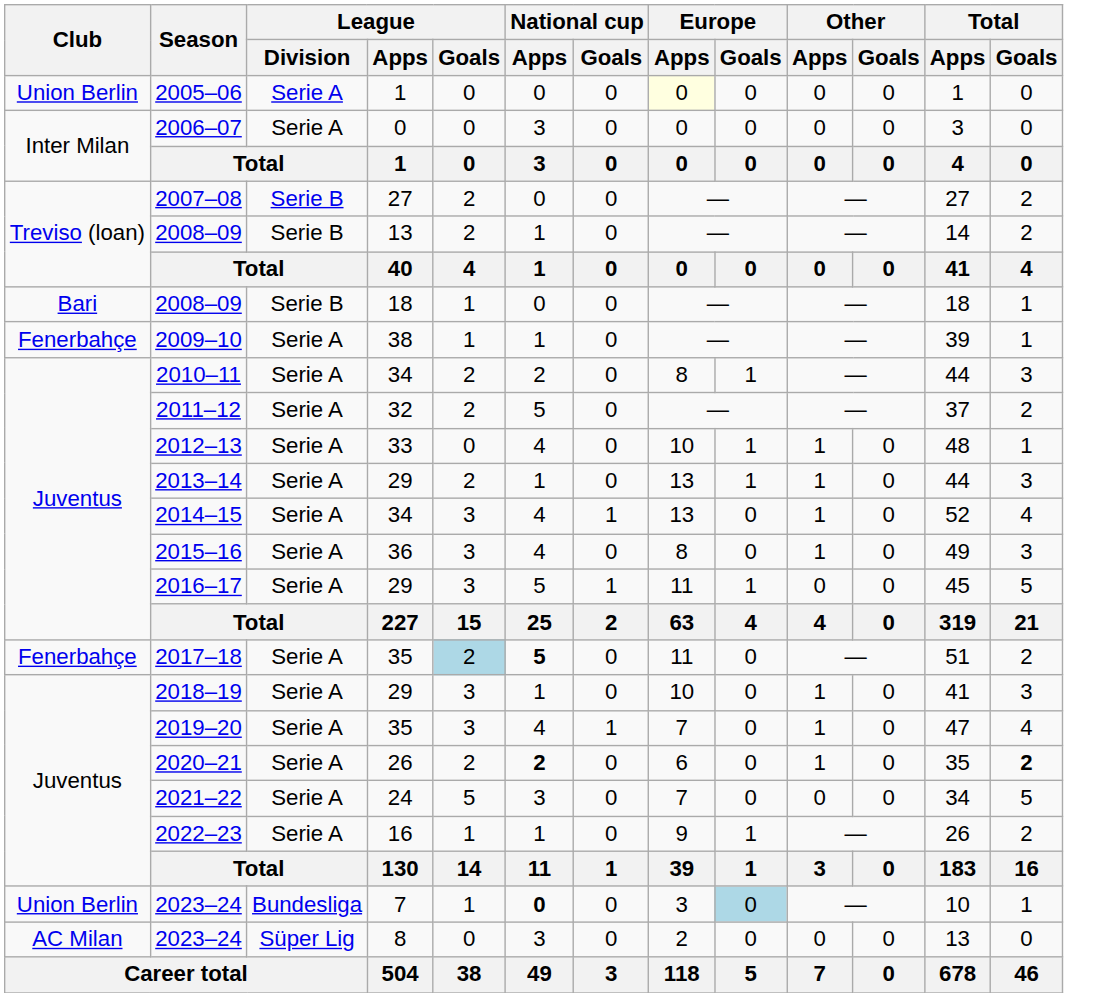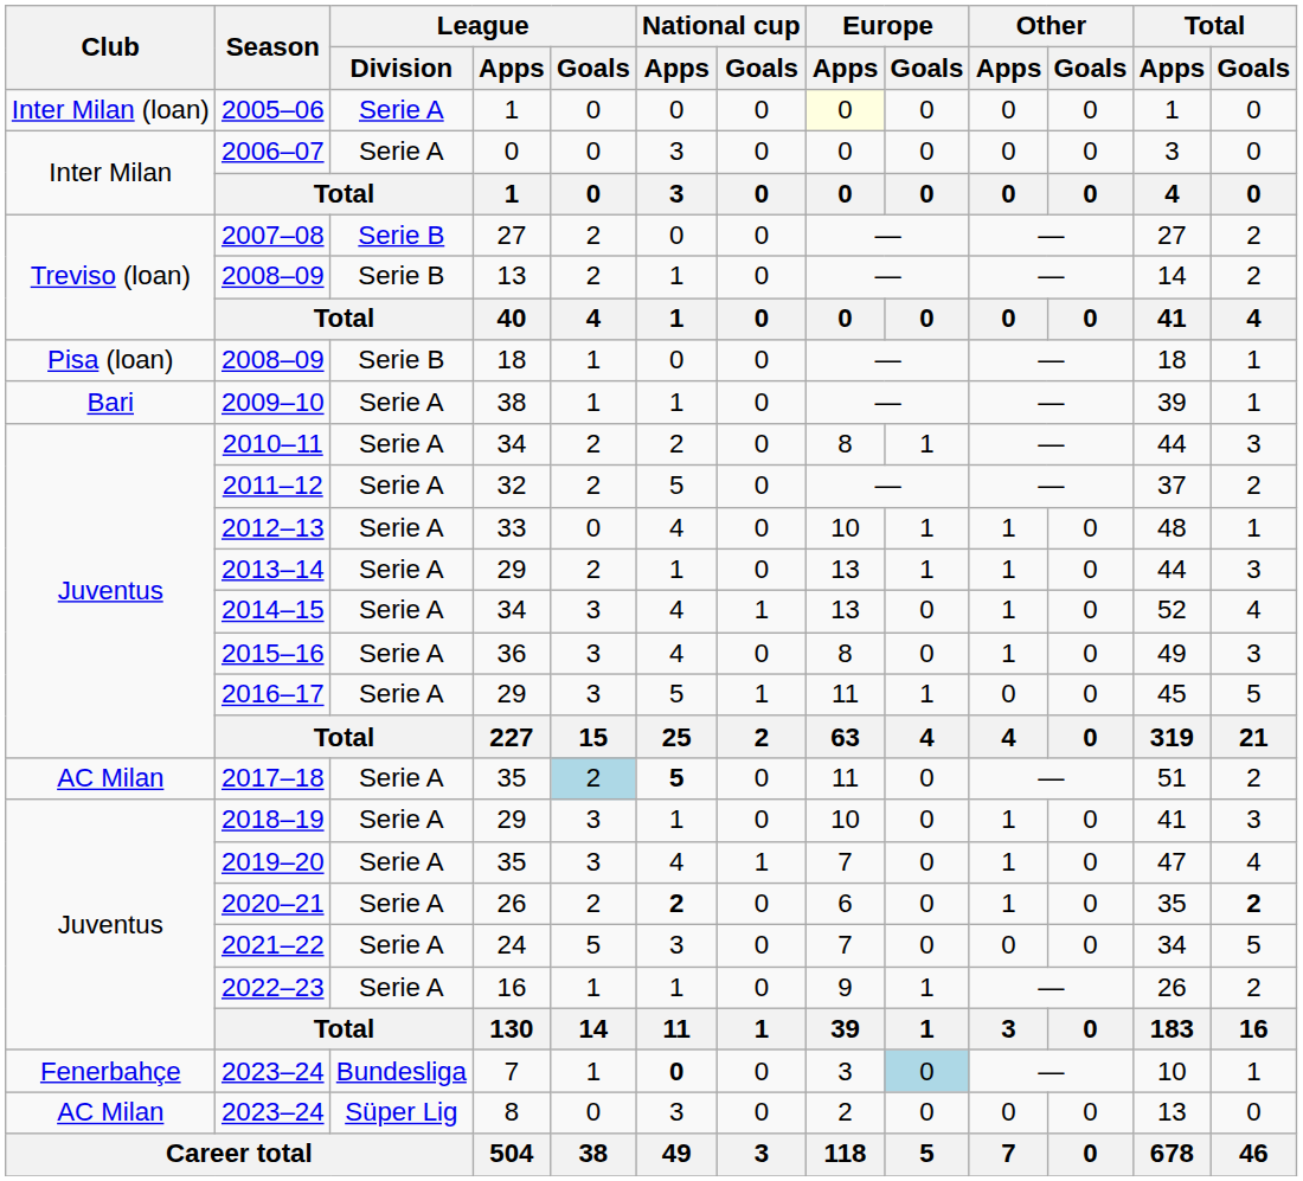2005–06 | Club: Union Berlin -> Inter Milan (loan)
2008–09 / 18 | Club: Bari -> Pisa (loan)
2009–10 | Club: Fenerbahçe -> Bari
2017–18 | Club: Fenerbahçe -> AC Milan
2023–24 / 7 | Club: Union Berlin -> Fenerbahçe
